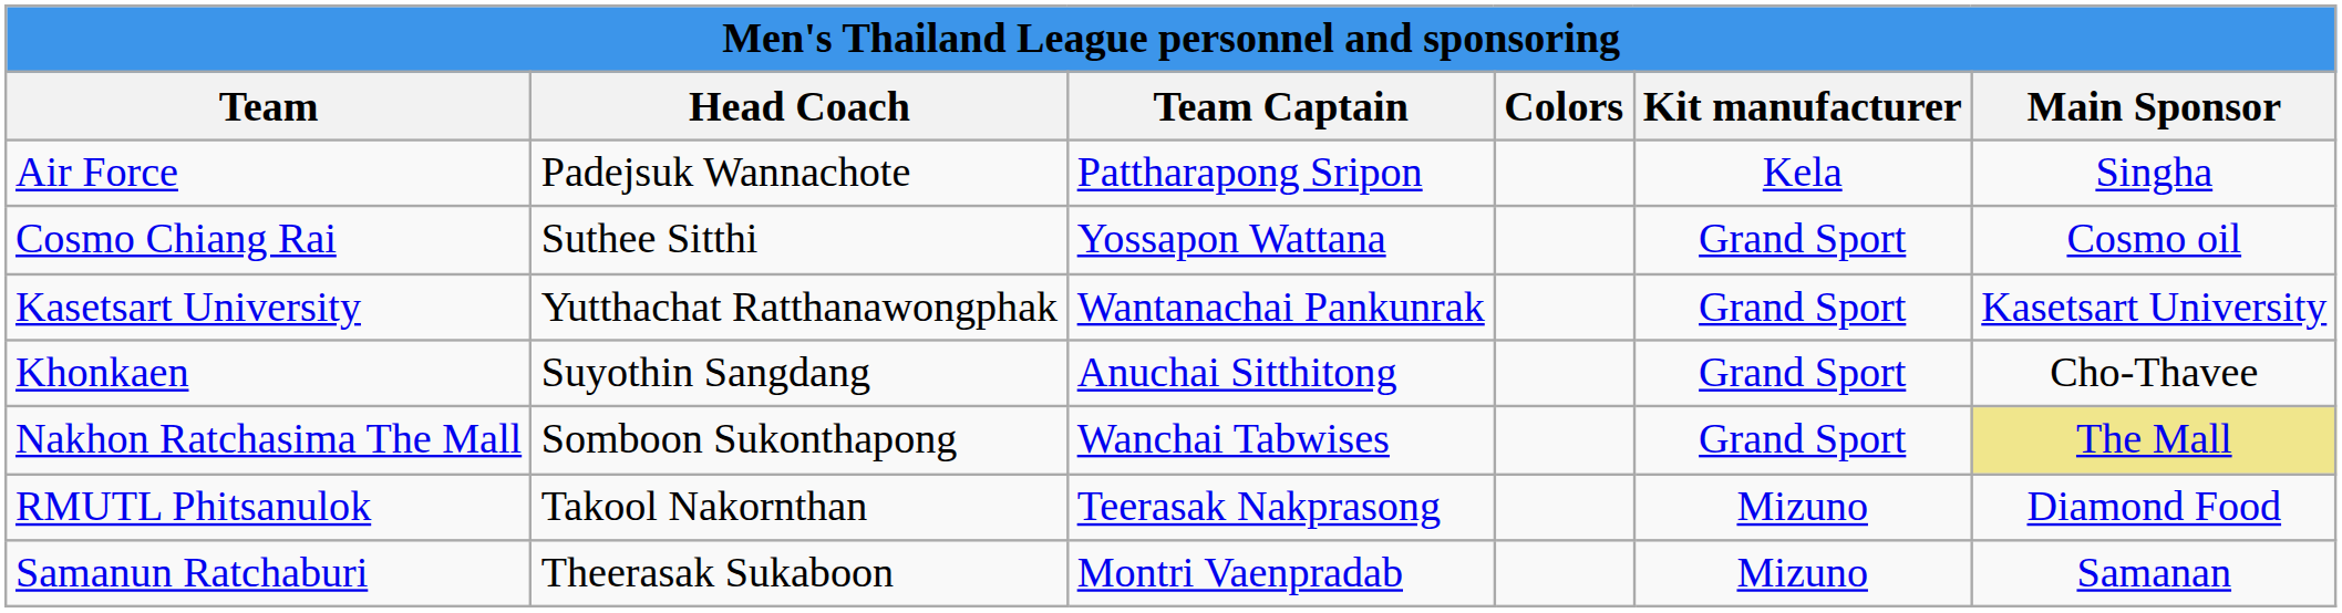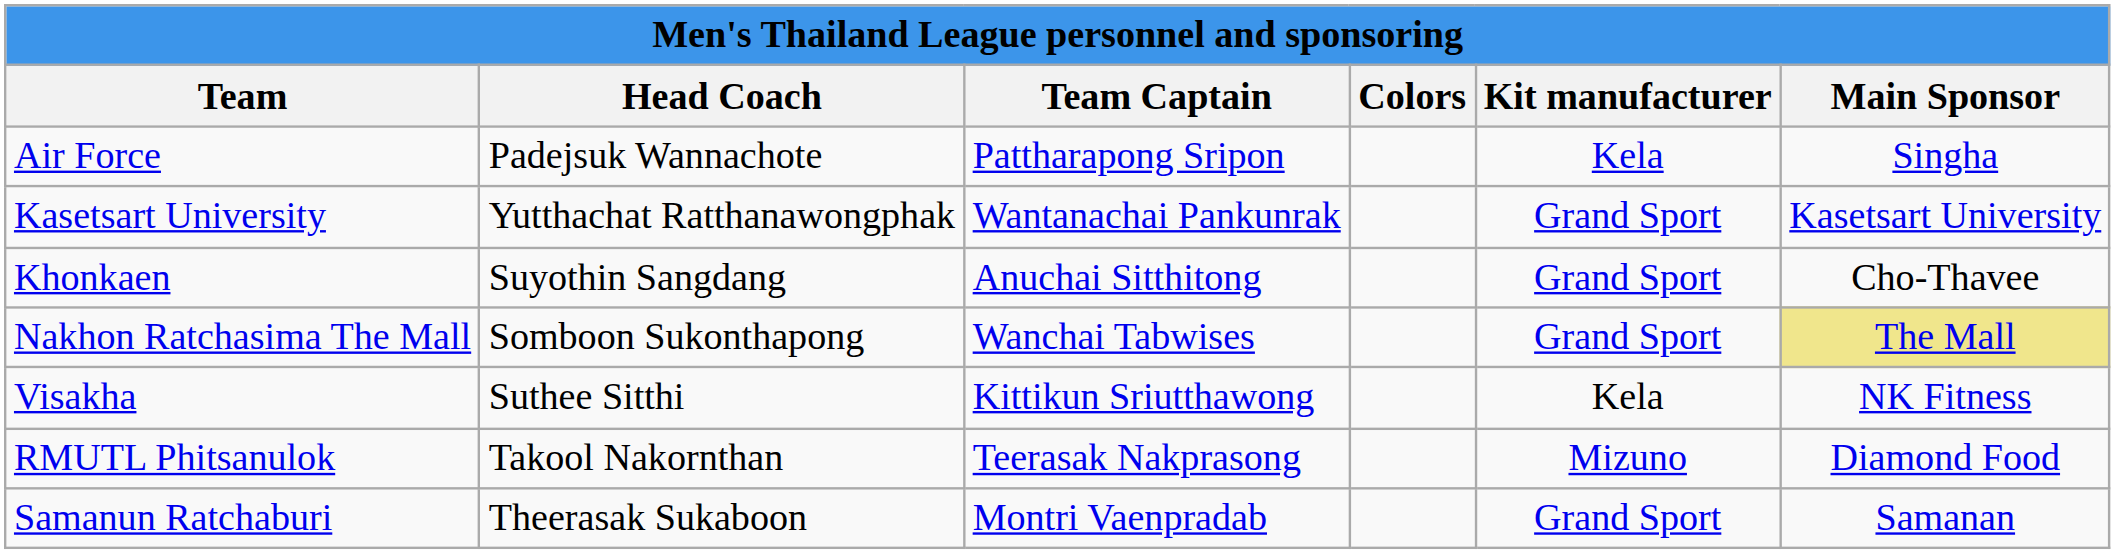- row: Cosmo Chiang Rai | Suthee Sitthi | Yossapon Wattana | Grand Sport | Cosmo oil
+ row: Visakha | Suthee Sitthi | Kittikun Sriutthawong | Kela | NK Fitness
Samanun Ratchaburi | Kit manufacturer: Mizuno -> Grand Sport
